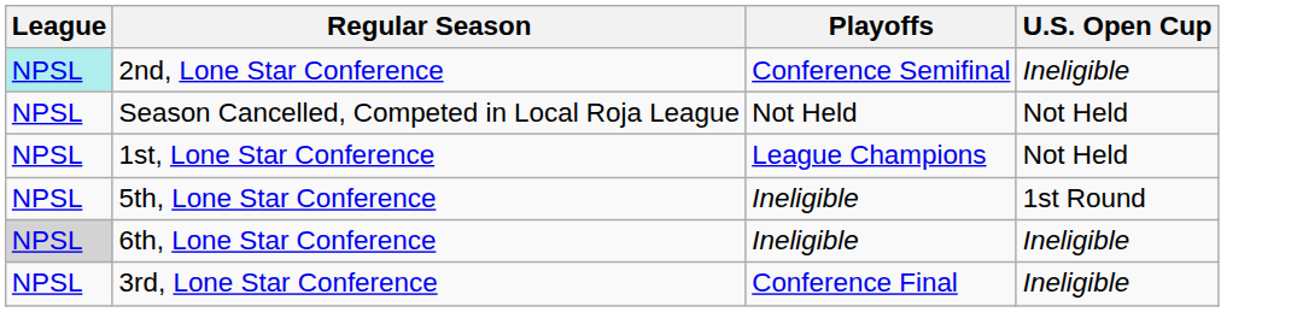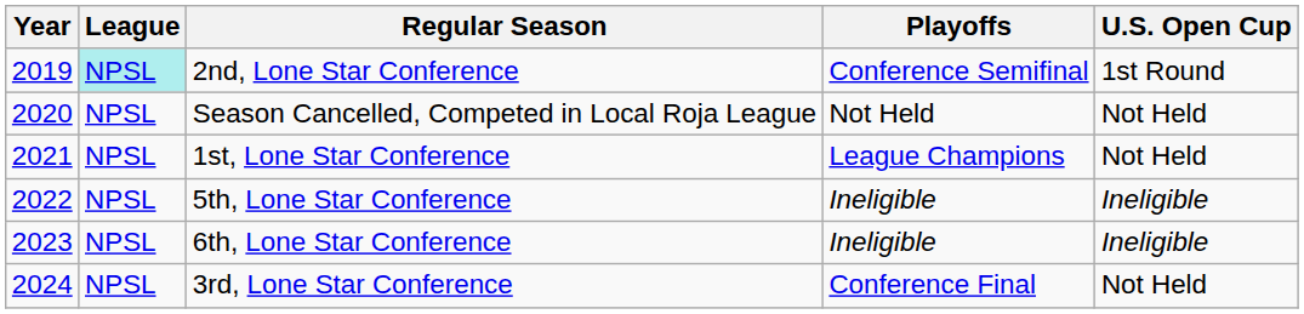+ column: Year | 2019 | 2020 | 2021 | 2022 | 2023 | 2024
2nd, Lone Star Conference | U.S. Open Cup: Ineligible -> 1st Round
5th, Lone Star Conference | U.S. Open Cup: 1st Round -> Ineligible
6th, Lone Star Conference | League: lightgrey background -> no background
3rd, Lone Star Conference | U.S. Open Cup: Ineligible -> Not Held
